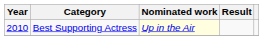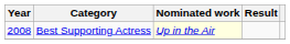Best Supporting Actress | Year: 2010 -> 2008
